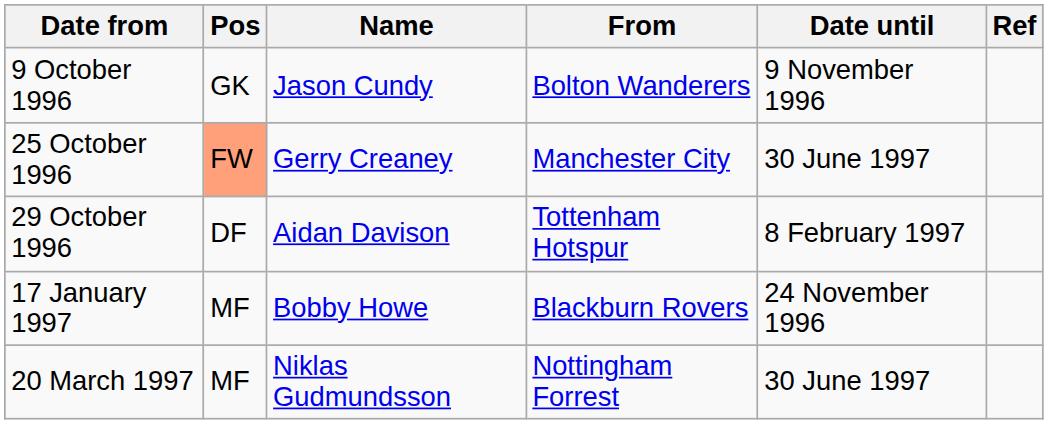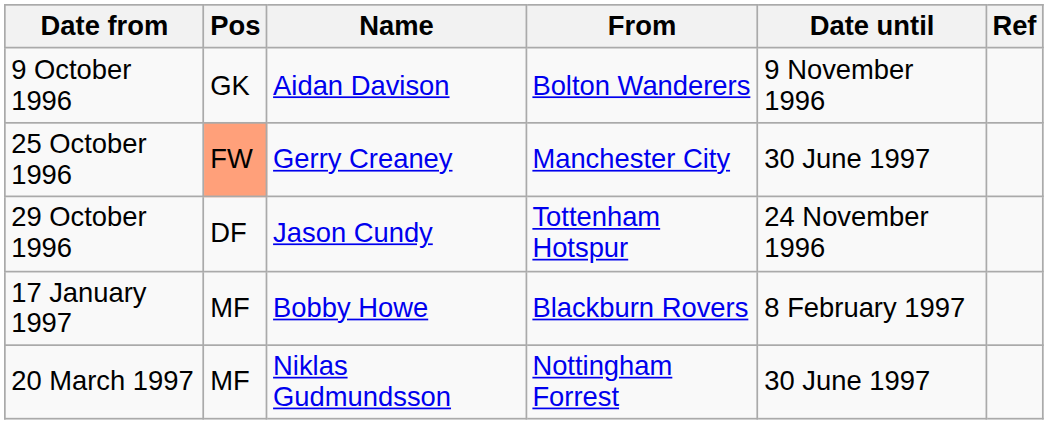9 October 1996 | Name: Jason Cundy -> Aidan Davison
29 October 1996 | Name: Aidan Davison -> Jason Cundy
29 October 1996 | Date until: 8 February 1997 -> 24 November 1996
17 January 1997 | Date until: 24 November 1996 -> 8 February 1997
